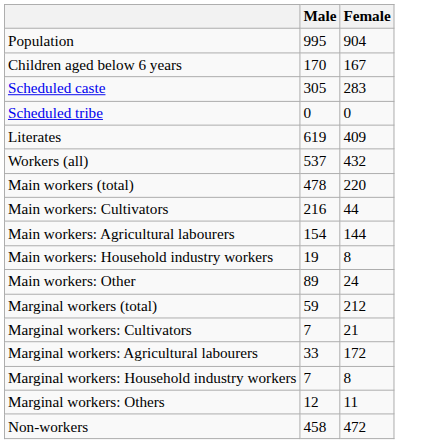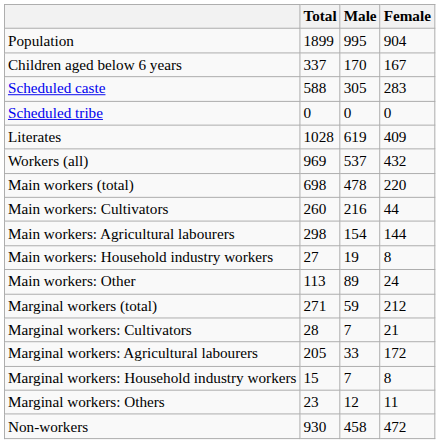+ column: Total | 1899 | 337 | 588 | 0 | 1028 | 969 | 698 | 260 | 298 | 27 | 113 | 271 | 28 | 205 | 15 | 23 | 930
